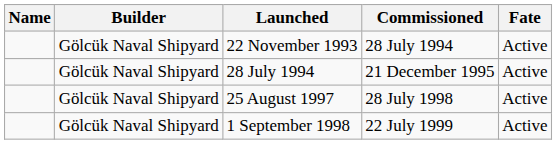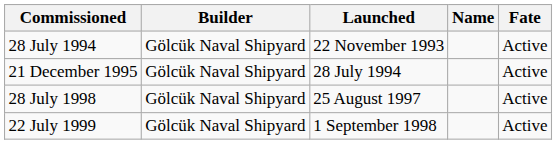columns swapped: Name <-> Commissioned
